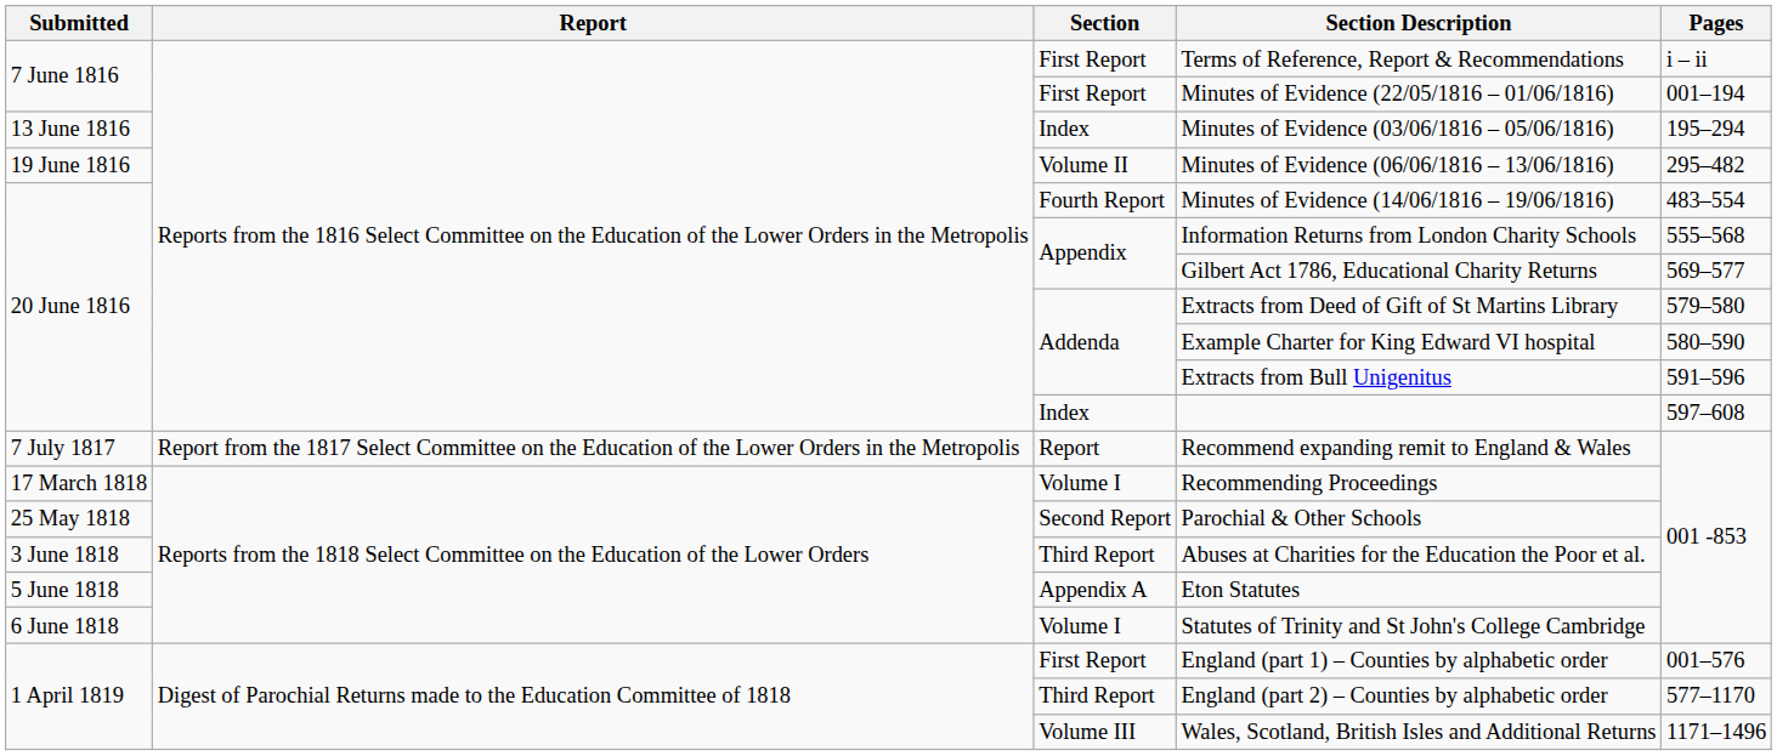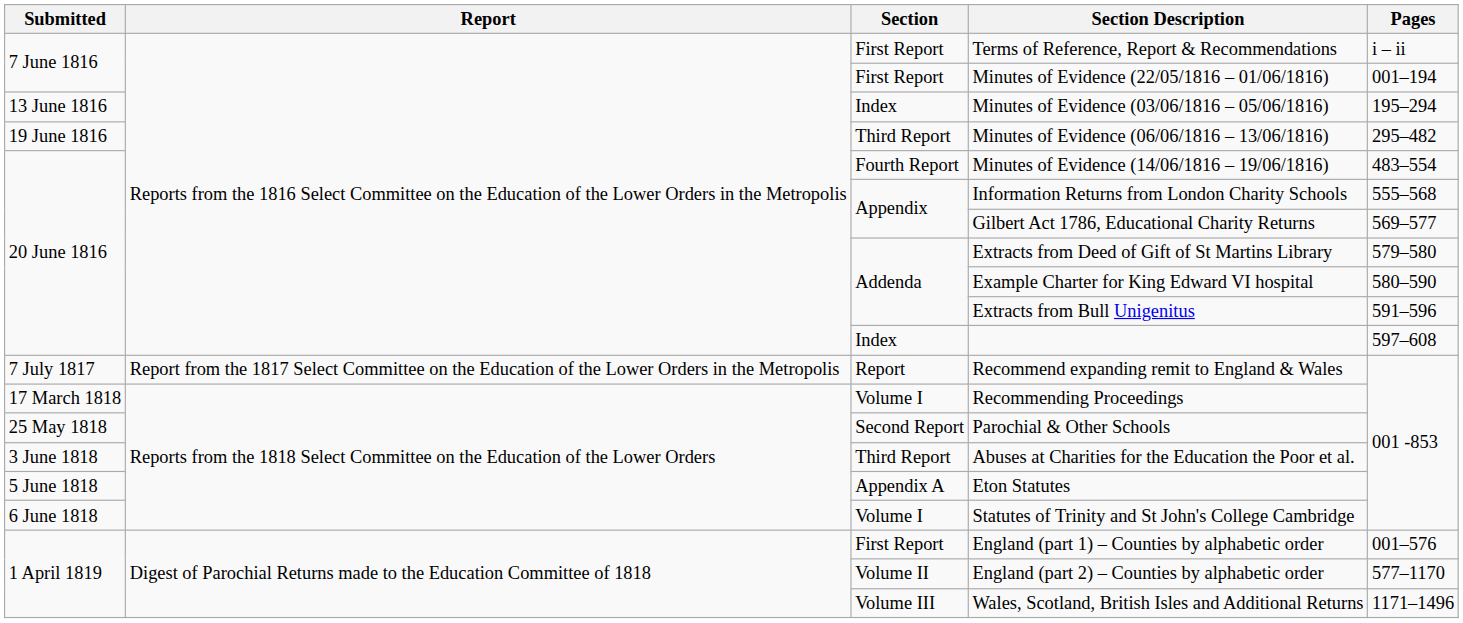Minutes of Evidence (06/06/1816 – 13/06/1816) | Section: Volume II -> Third Report
England (part 2) – Counties by alphabetic order | Section: Third Report -> Volume II
